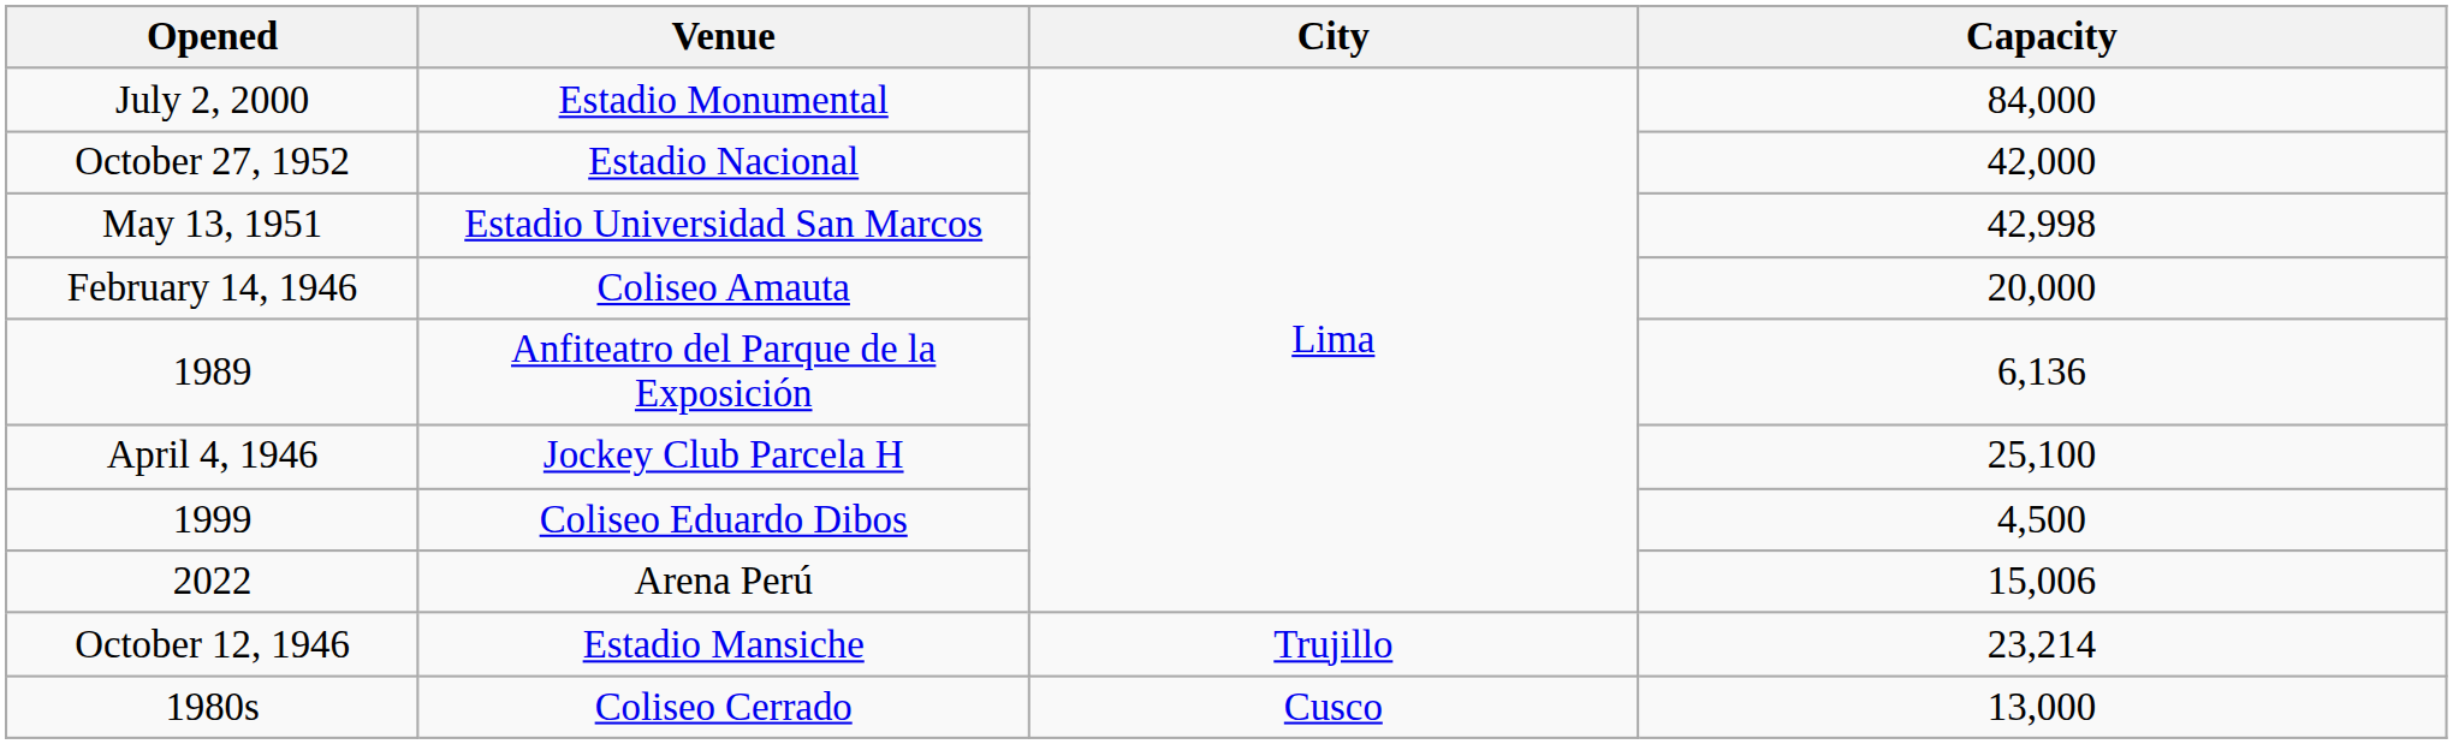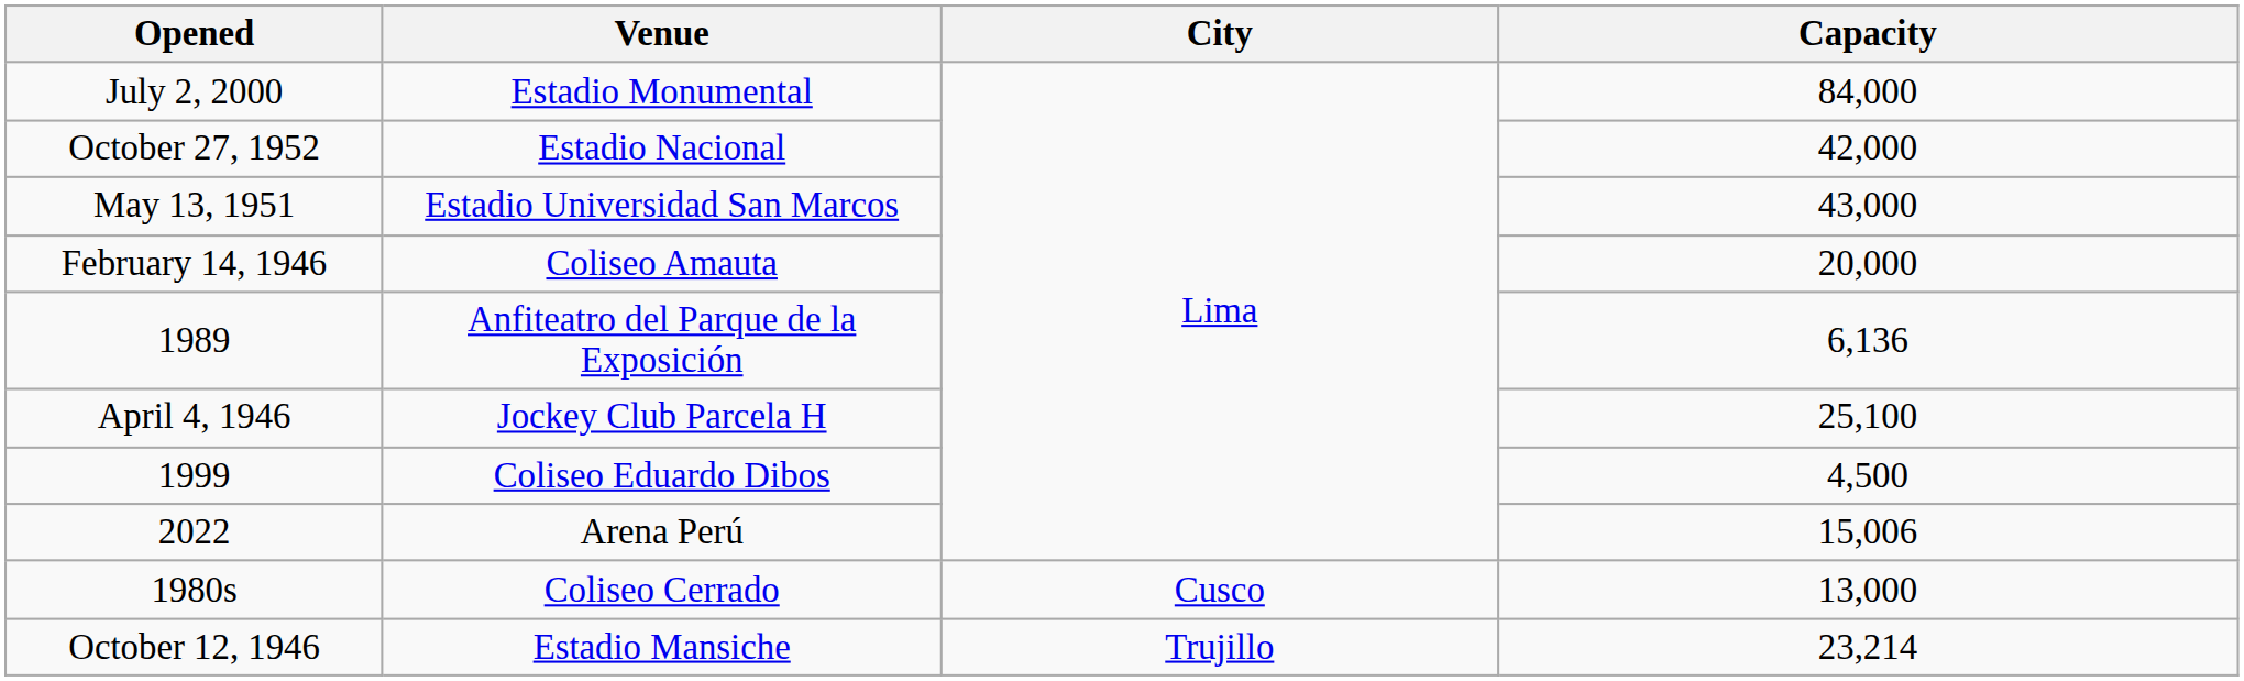May 13, 1951 | Capacity: 42,998 -> 43,000
rows swapped: 1980s <-> October 12, 1946
